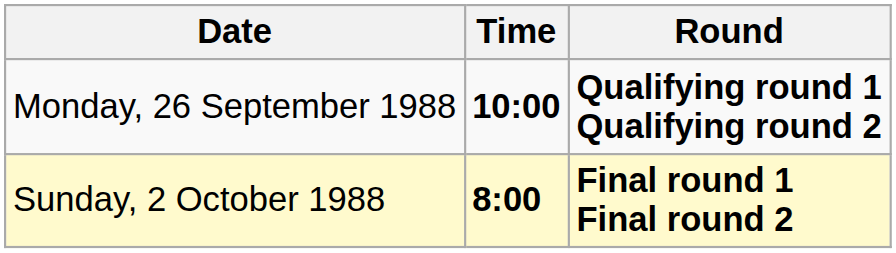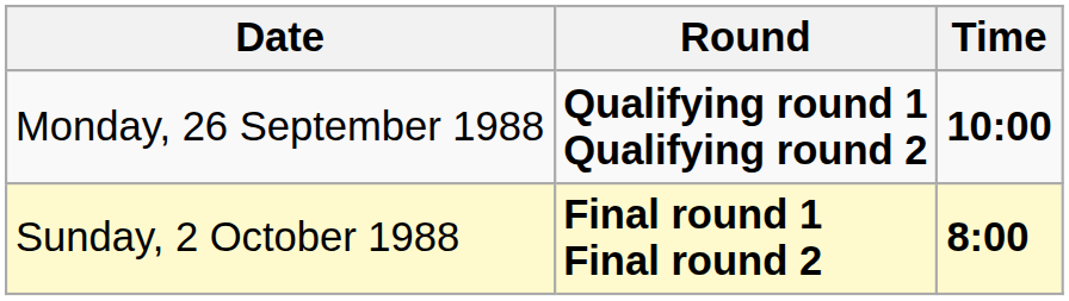columns swapped: Time <-> Round
